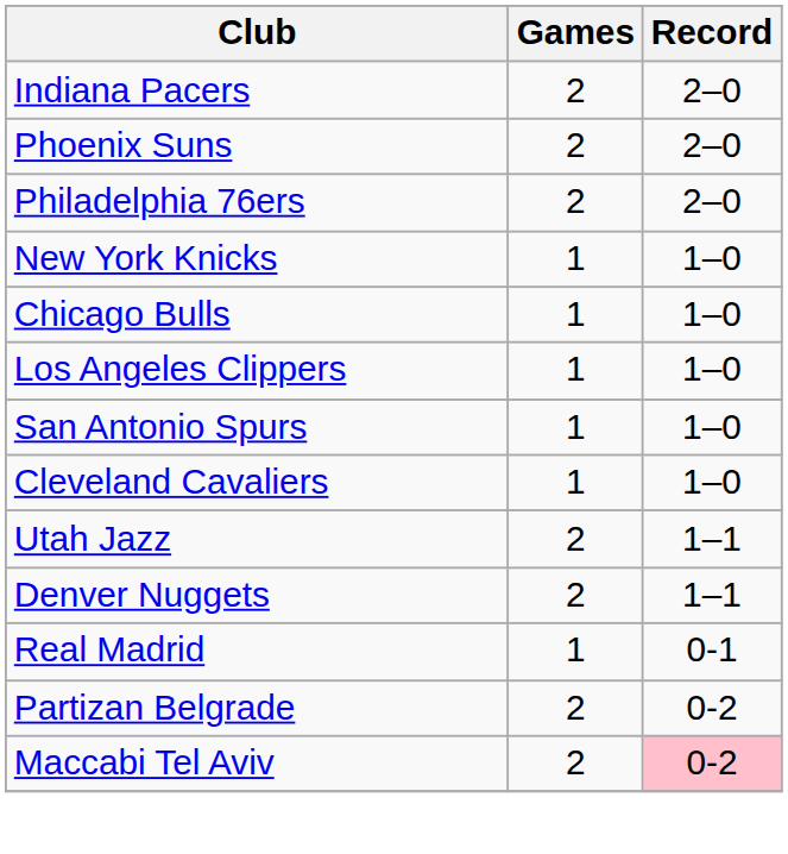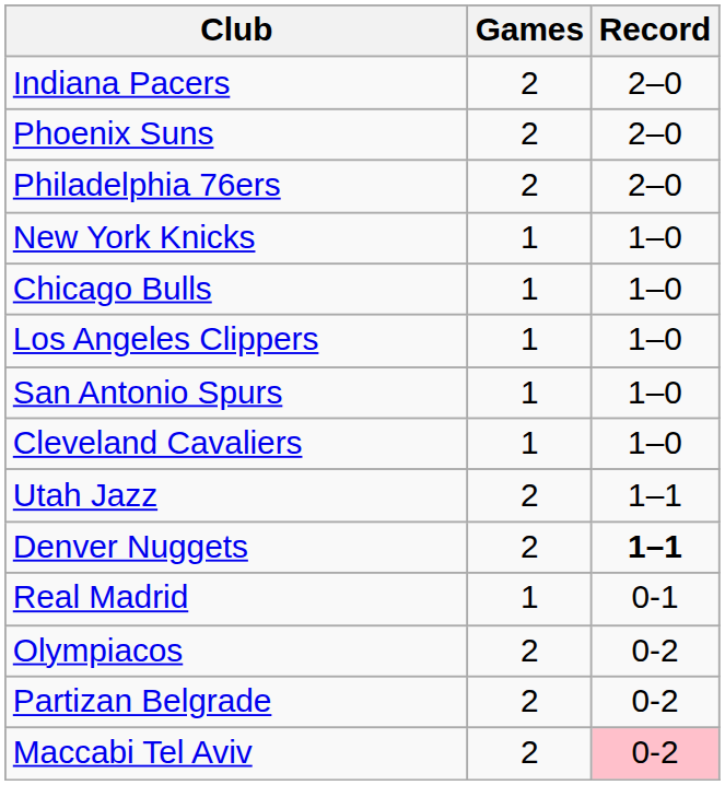Denver Nuggets | Record: normal -> bold
+ row: Olympiacos | 2 | 0-2
